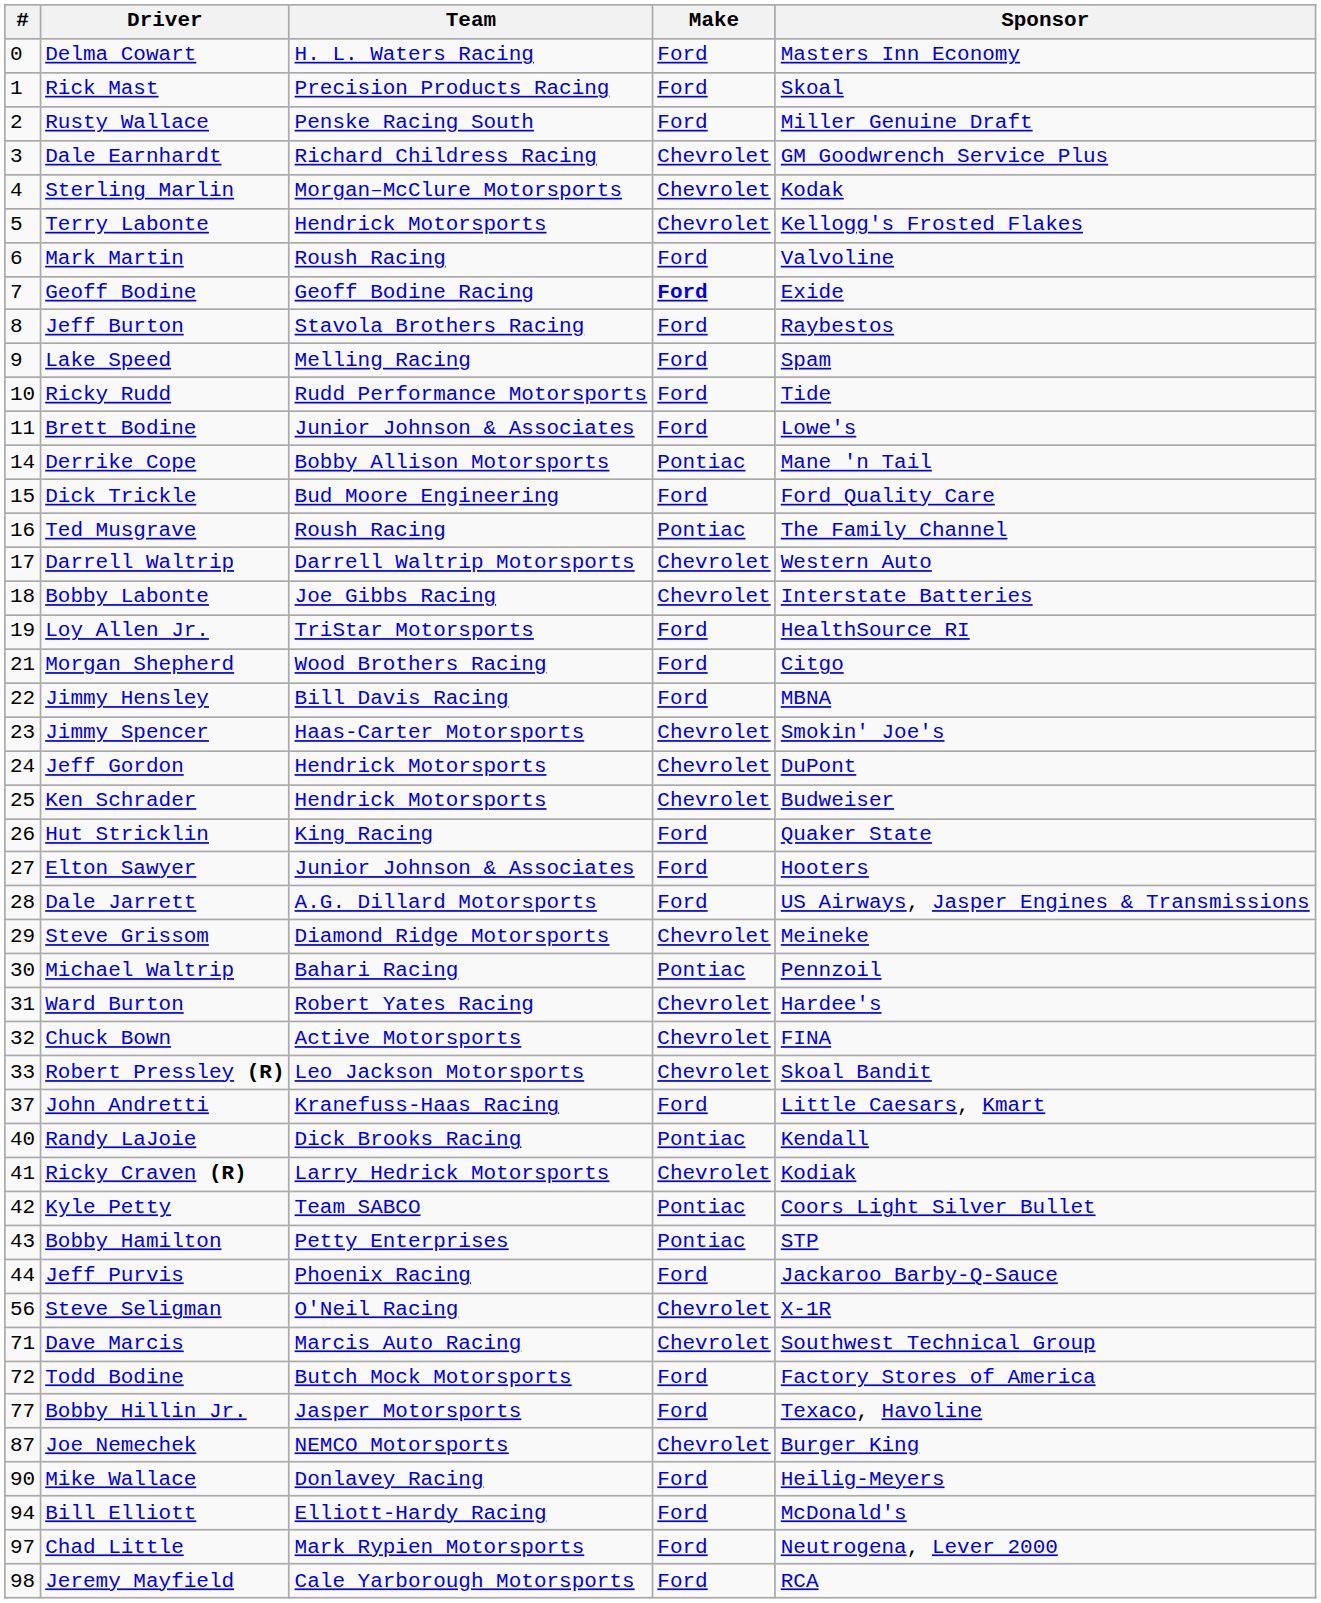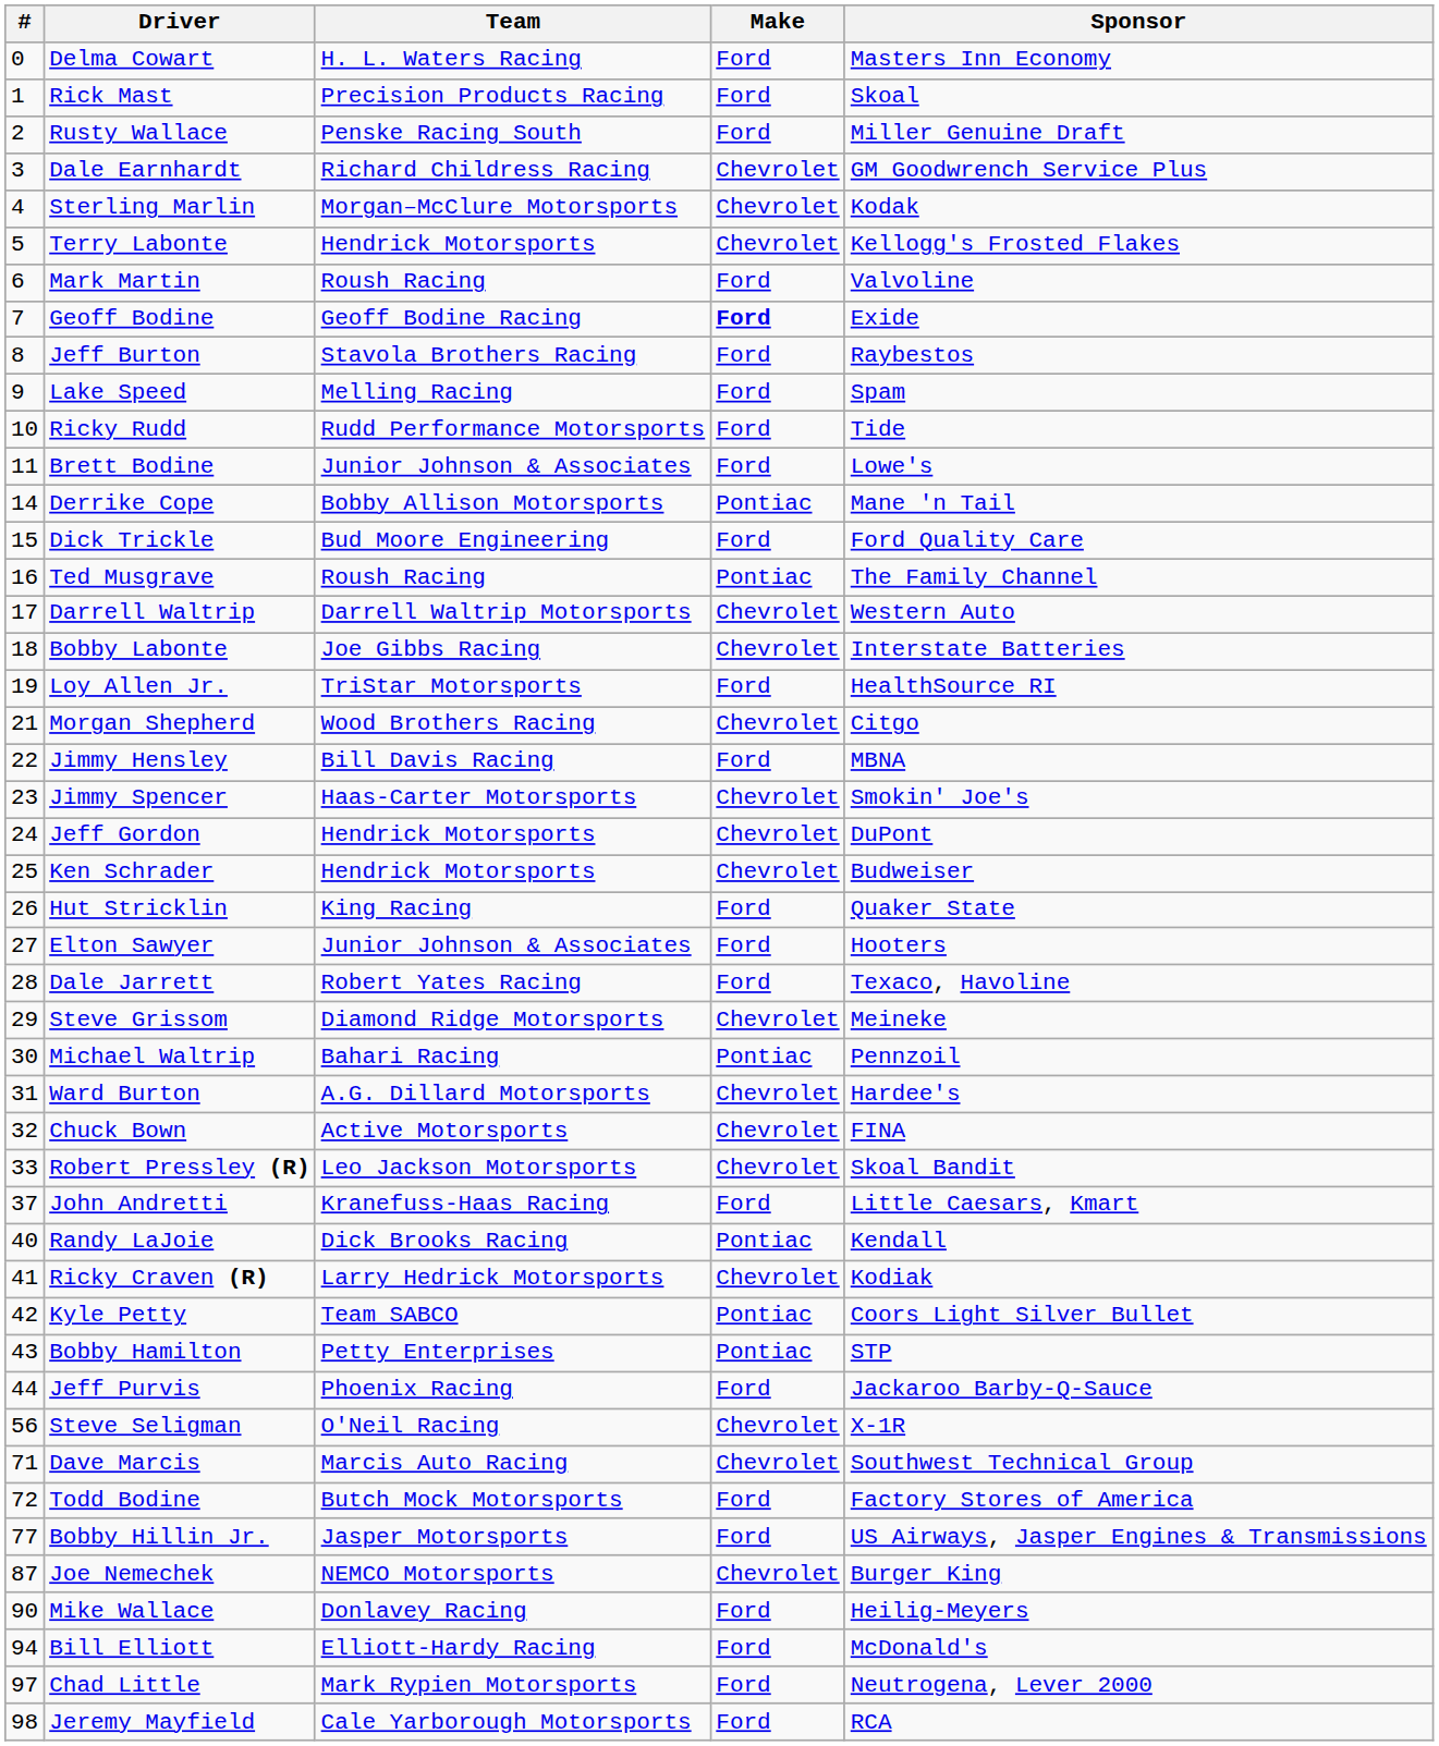Morgan Shepherd | Make: Ford -> Chevrolet
Dale Jarrett | Team: A.G. Dillard Motorsports -> Robert Yates Racing
Dale Jarrett | Sponsor: US Airways, Jasper Engines & Transmissions -> Texaco, Havoline
Ward Burton | Team: Robert Yates Racing -> A.G. Dillard Motorsports
Bobby Hillin Jr. | Sponsor: Texaco, Havoline -> US Airways, Jasper Engines & Transmissions
